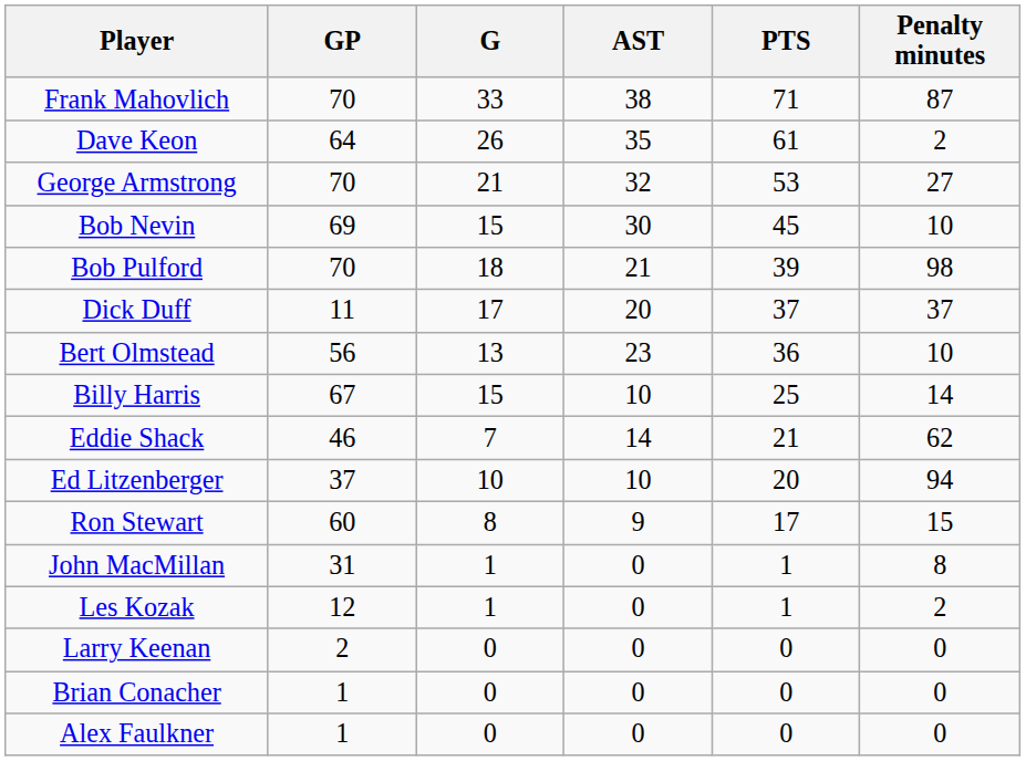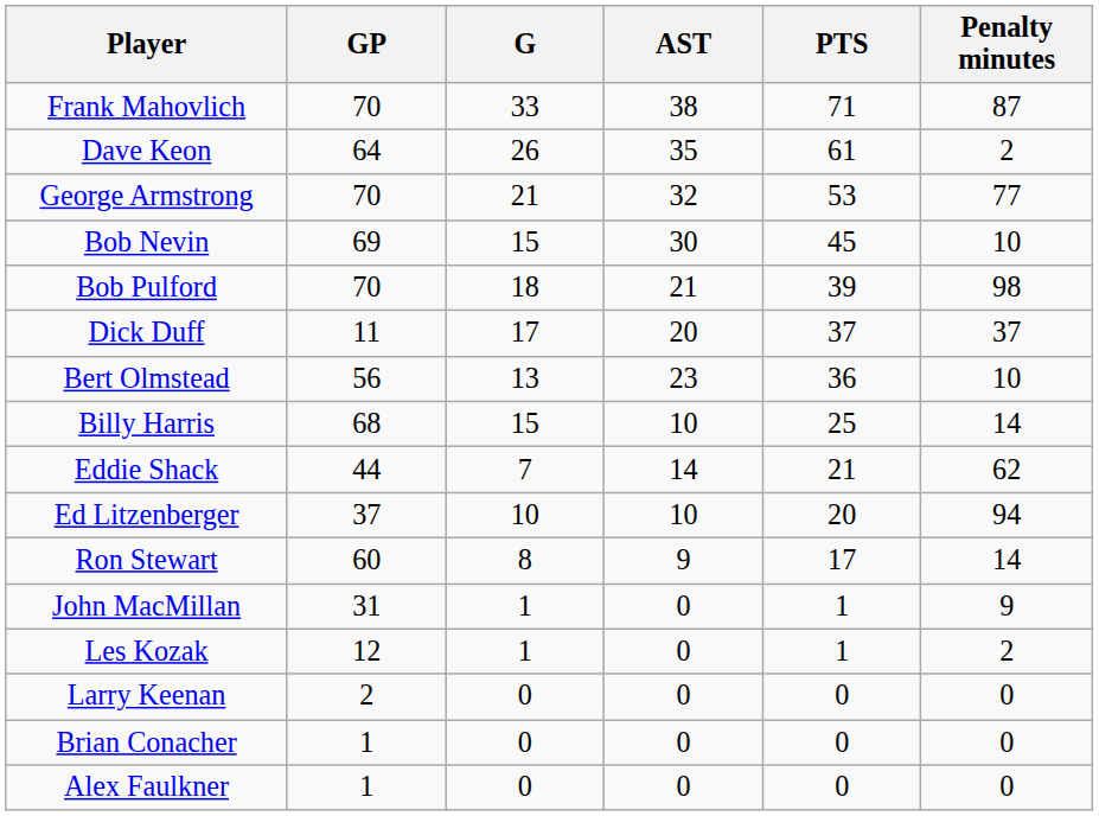George Armstrong | Penalty minutes: 27 -> 77
Billy Harris | GP: 67 -> 68
Eddie Shack | GP: 46 -> 44
Ron Stewart | Penalty minutes: 15 -> 14
John MacMillan | Penalty minutes: 8 -> 9
